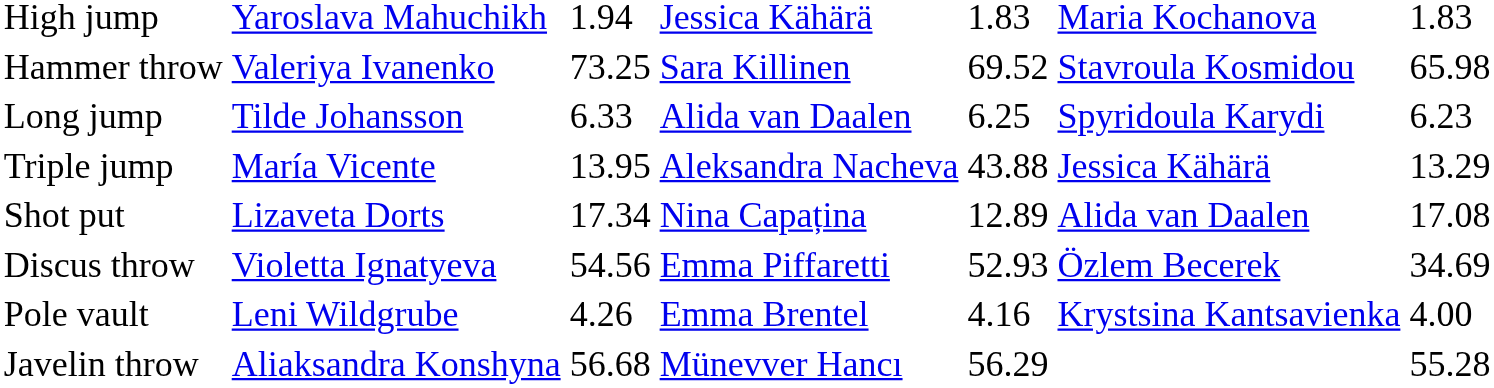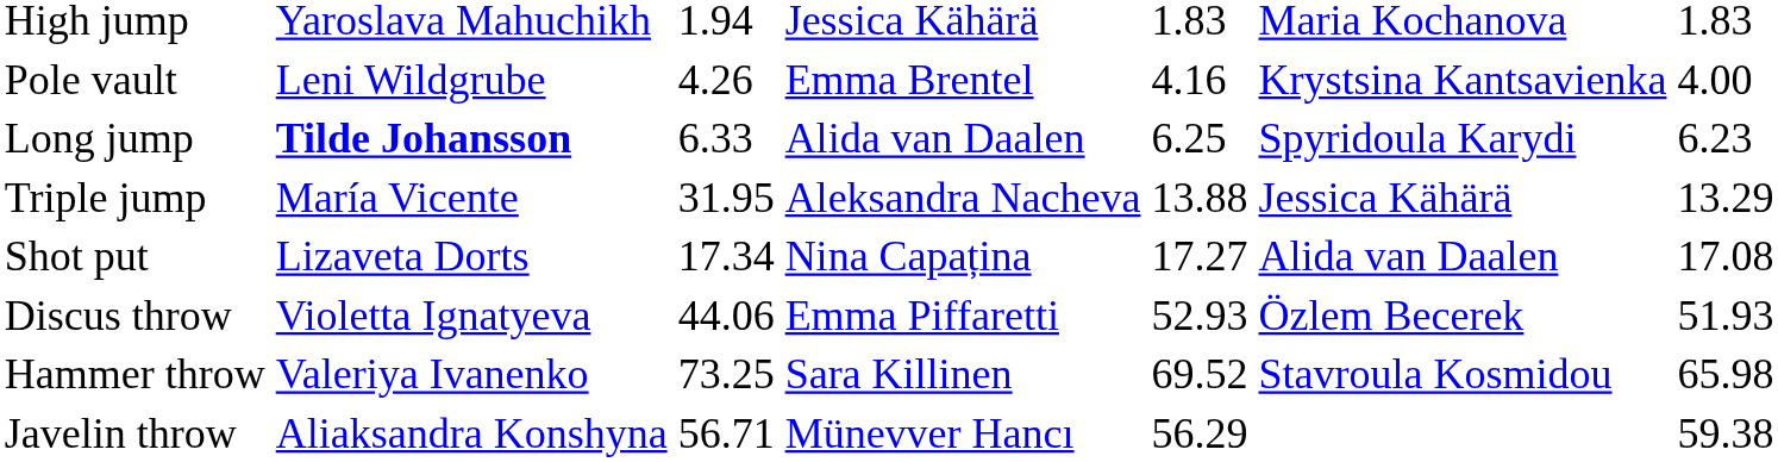rows swapped: Pole vault <-> Hammer throw
Long jump | column 2: normal -> bold
Triple jump | column 3: 13.95 -> 31.95
Triple jump | column 5: 43.88 -> 13.88
Shot put | column 5: 12.89 -> 17.27
Discus throw | column 3: 54.56 -> 44.06
Discus throw | column 7: 34.69 -> 51.93
Javelin throw | column 3: 56.68 -> 56.71
Javelin throw | column 7: 55.28 -> 59.38
